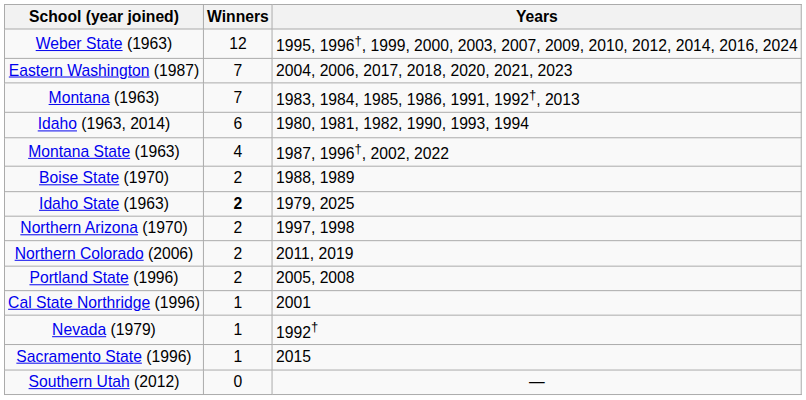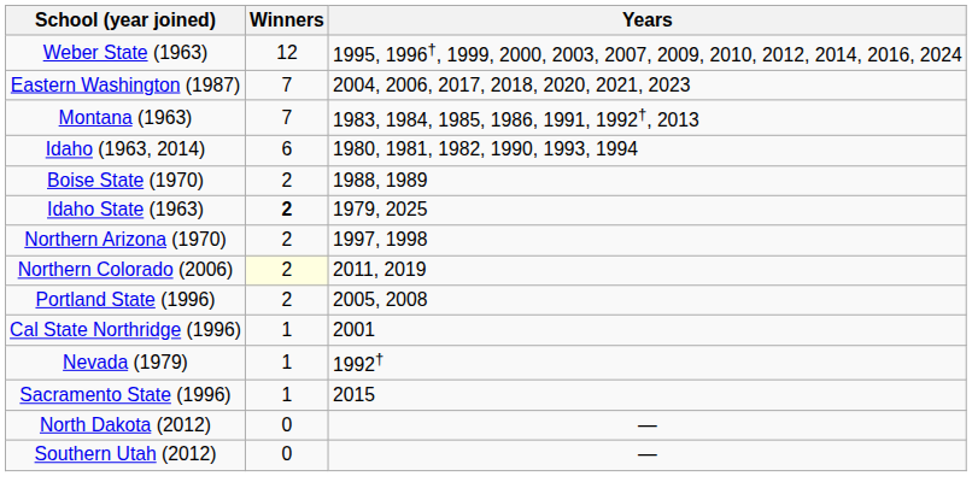- row: Montana State (1963) | 4 | 1987, 1996†, 2002, 2022
Northern Colorado (2006) | Winners: no background -> lightyellow background
+ row: North Dakota (2012) | 0 | —
